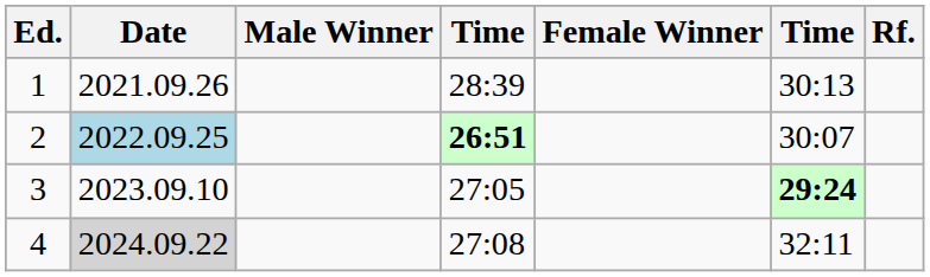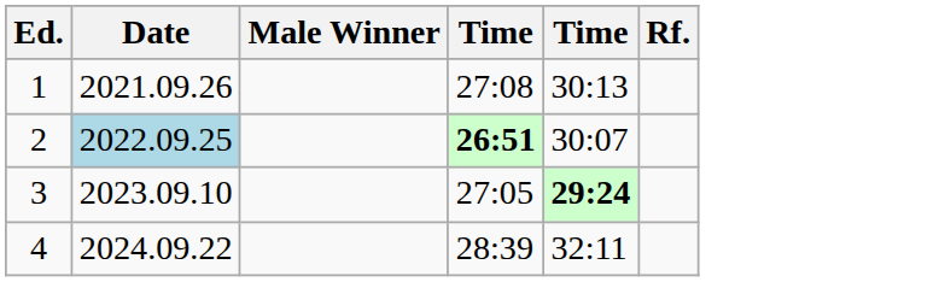- column: Female Winner
1 | column 4: 28:39 -> 27:08
4 | Date: lightgrey background -> no background
4 | column 4: 27:08 -> 28:39
